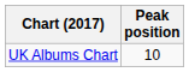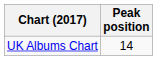UK Albums Chart | Peak position: 10 -> 14
